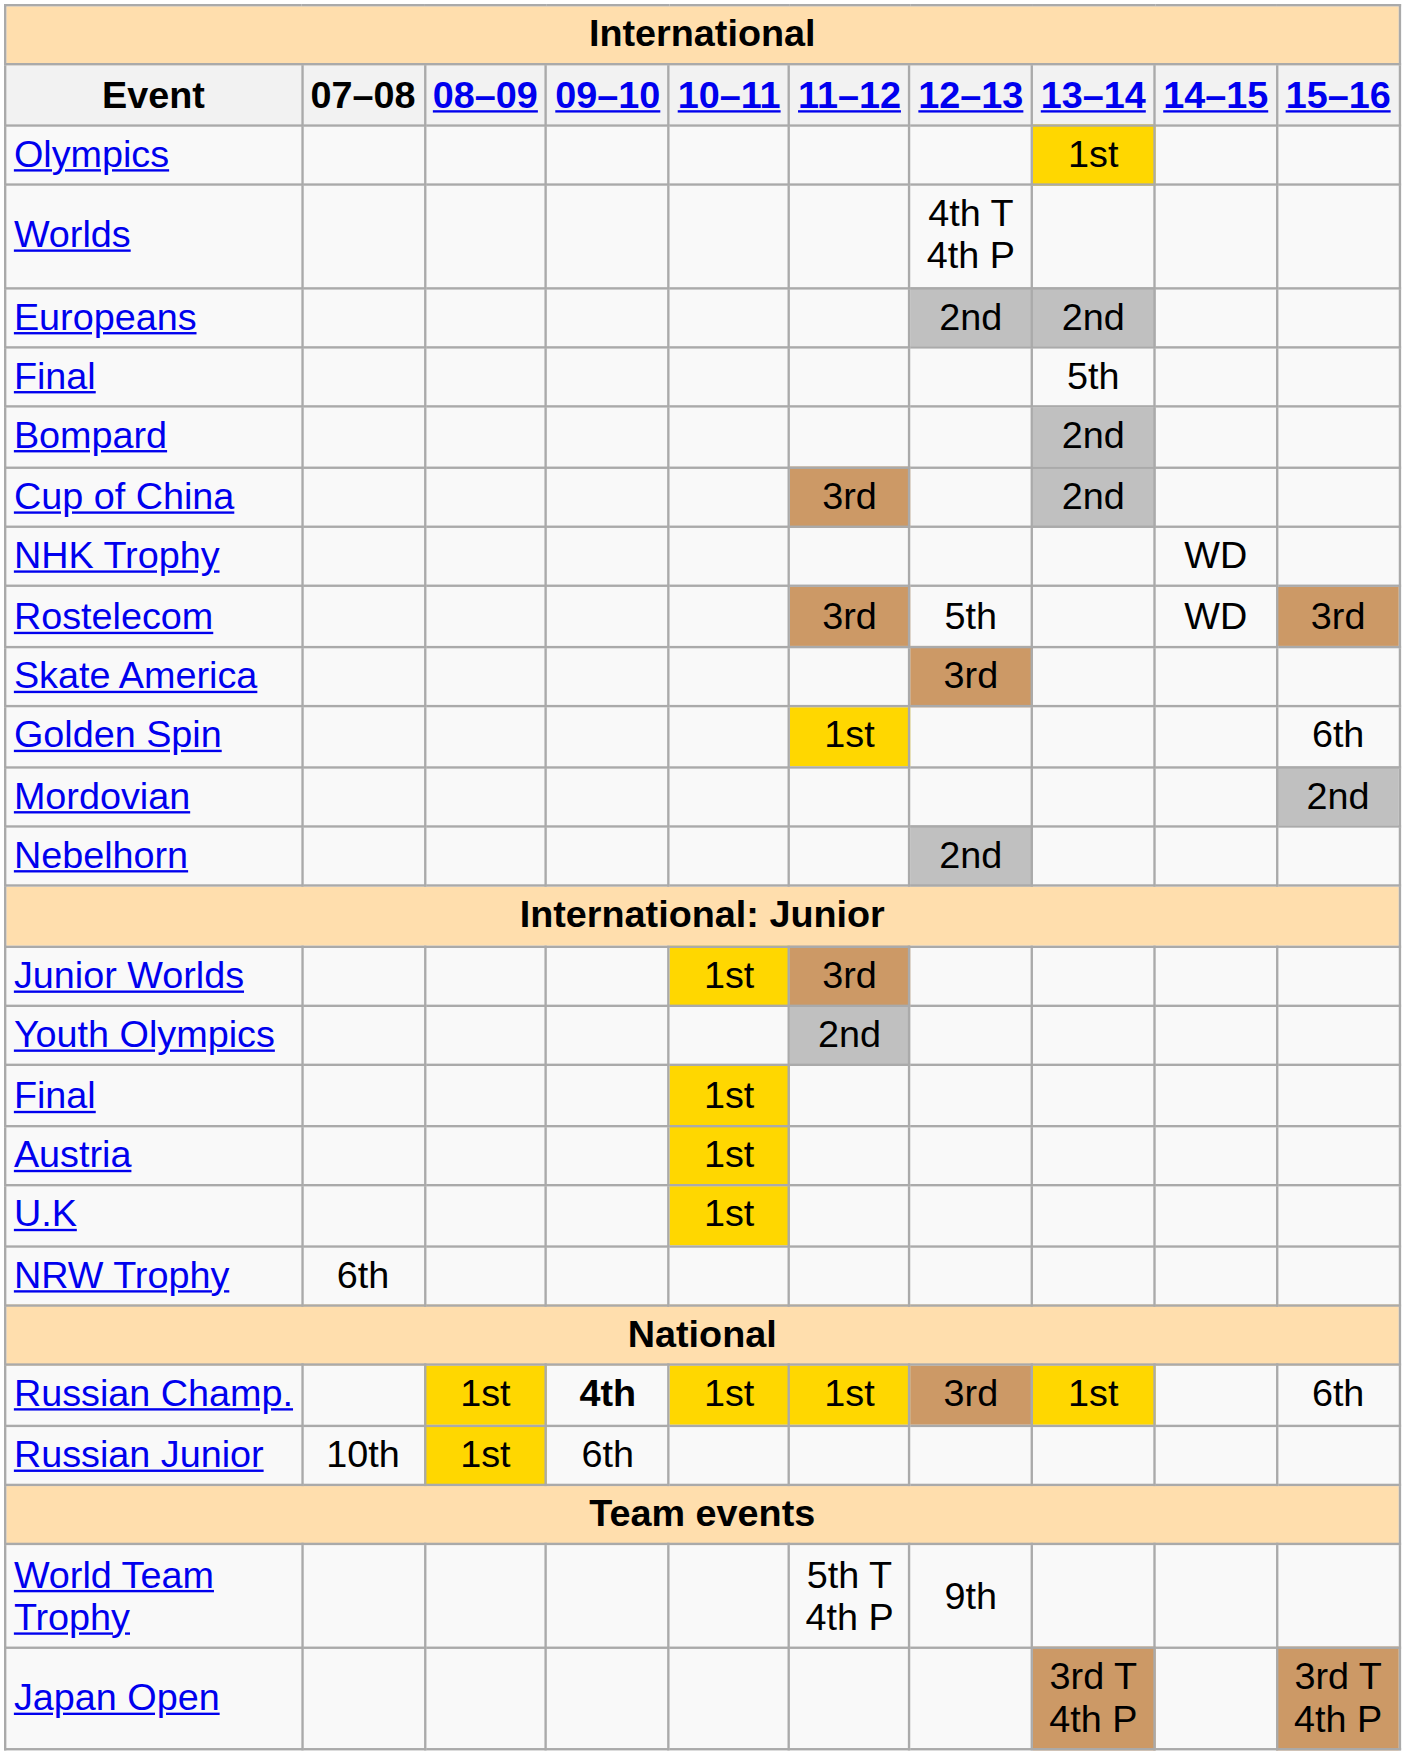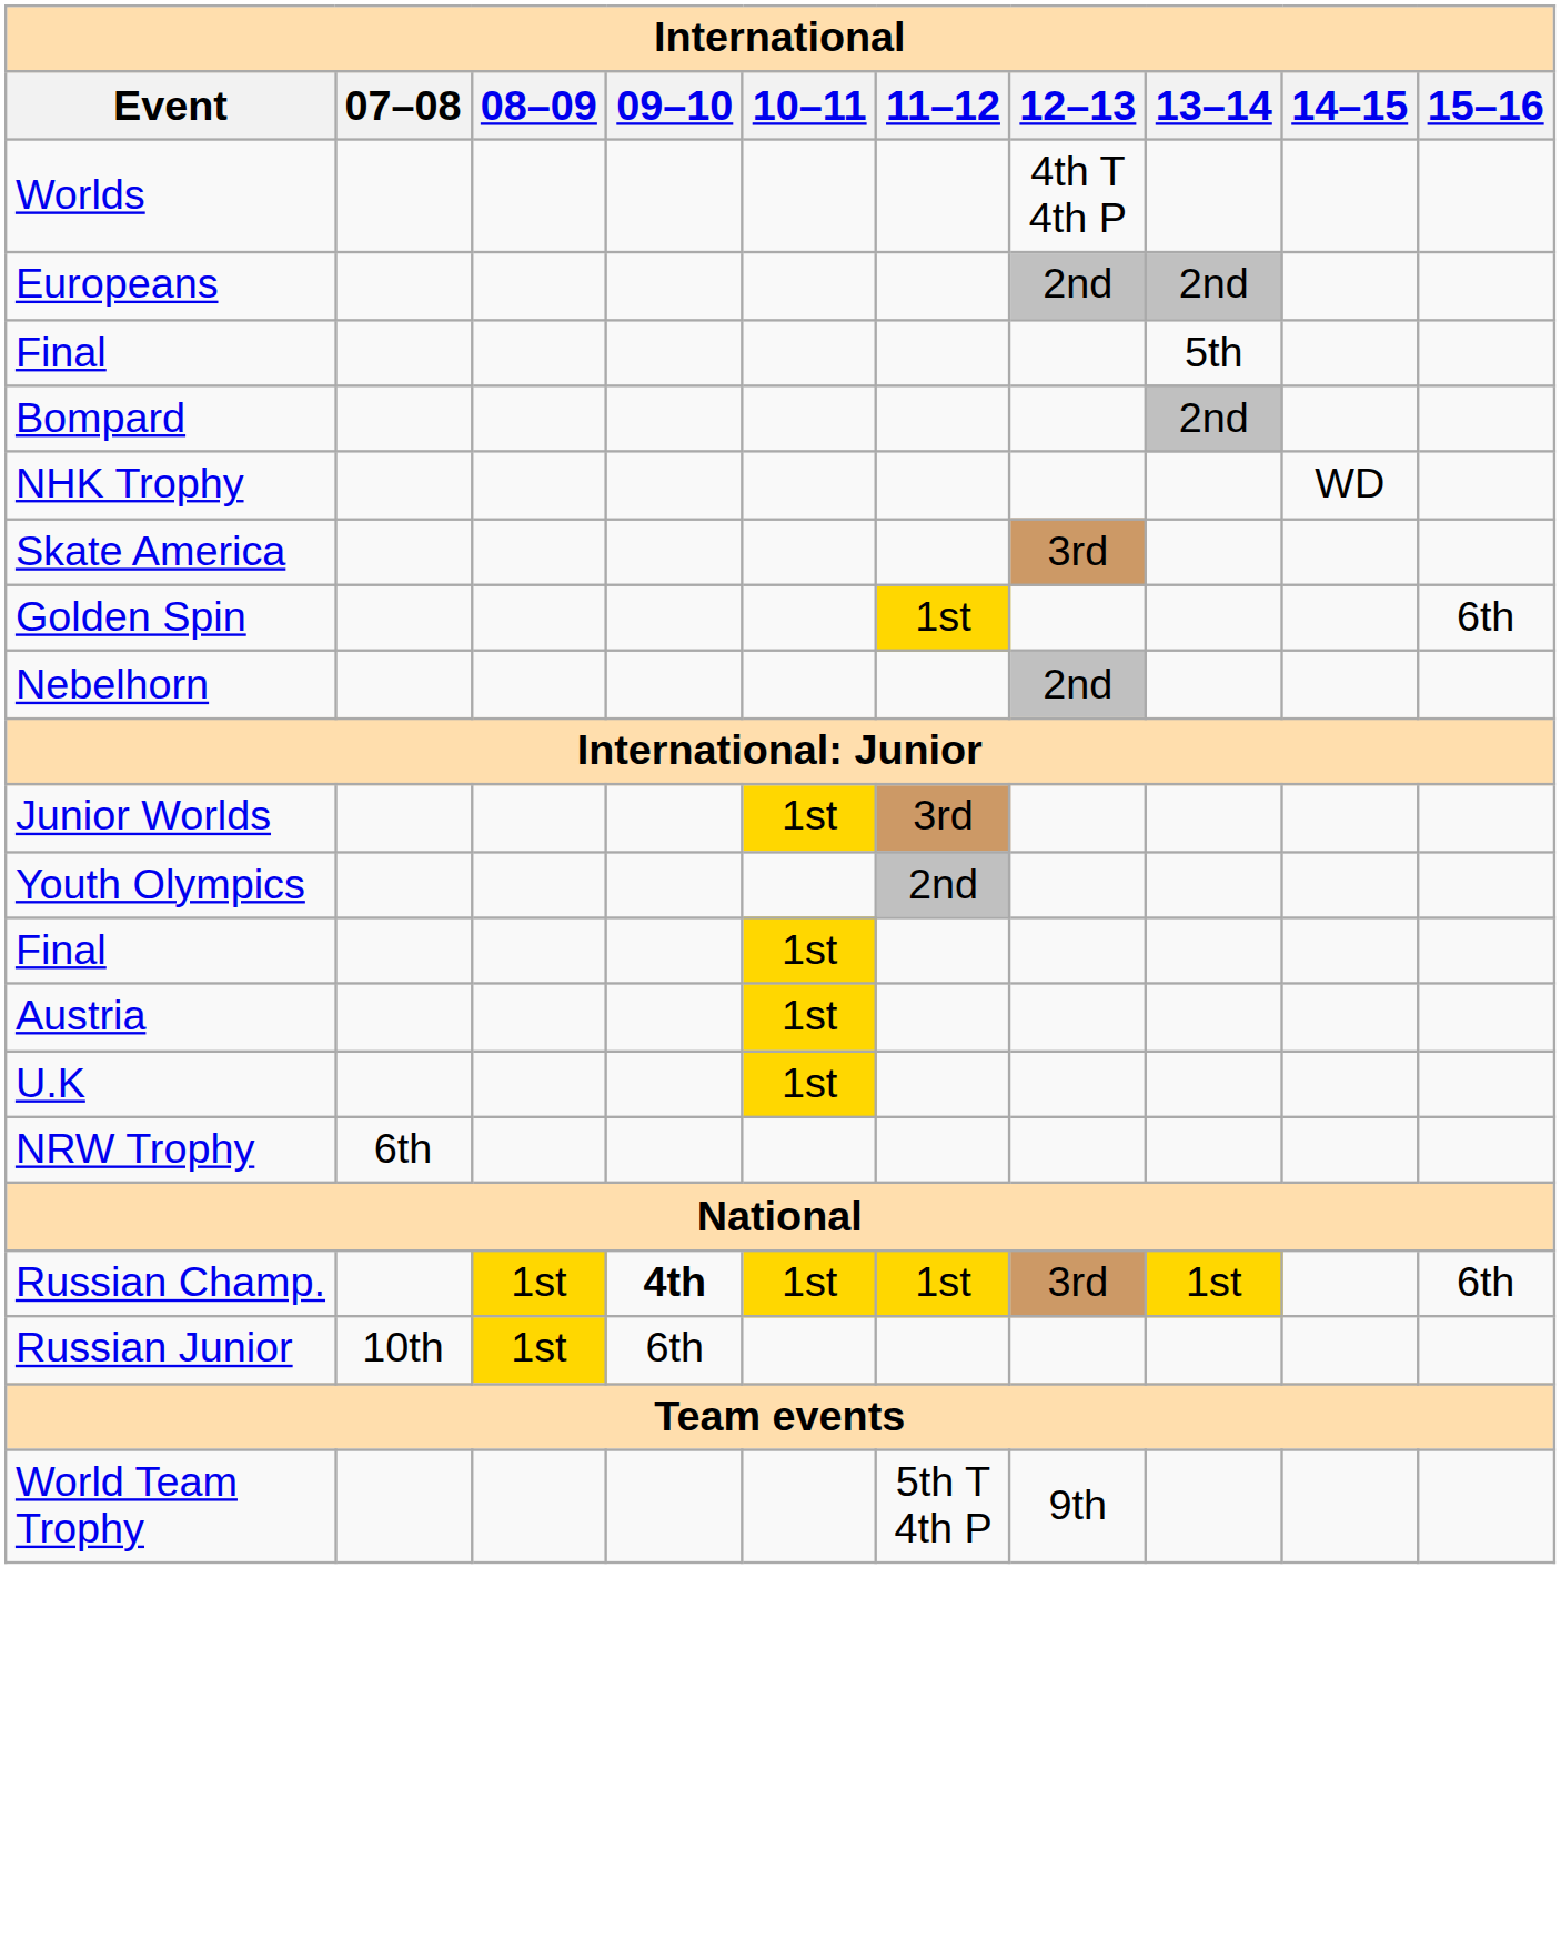- row: Olympics | 1st
- row: Cup of China | 3rd | 2nd
- row: Rostelecom | 3rd | 5th | WD | 3rd
- row: Mordovian | 2nd
- row: Japan Open | 3rd T 4th P | 3rd T 4th P
